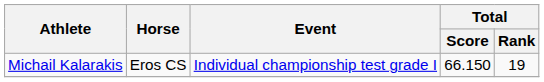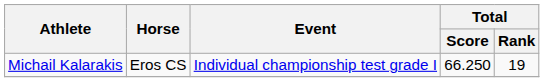Michail Kalarakis | Total / Score: 66.150 -> 66.250
